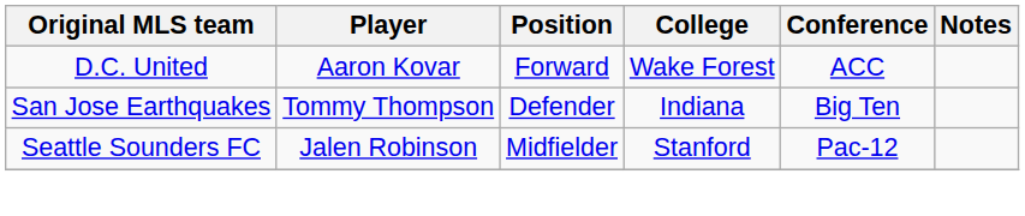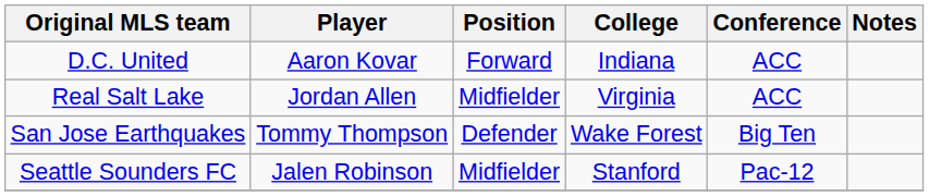D.C. United | College: Wake Forest -> Indiana
+ row: Real Salt Lake | Jordan Allen | Midfielder | Virginia | ACC
San Jose Earthquakes | College: Indiana -> Wake Forest
